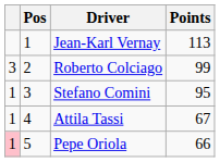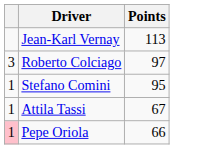- column: Pos | 1 | 2 | 3 | 4 | 5
Roberto Colciago | Points: 99 -> 97
